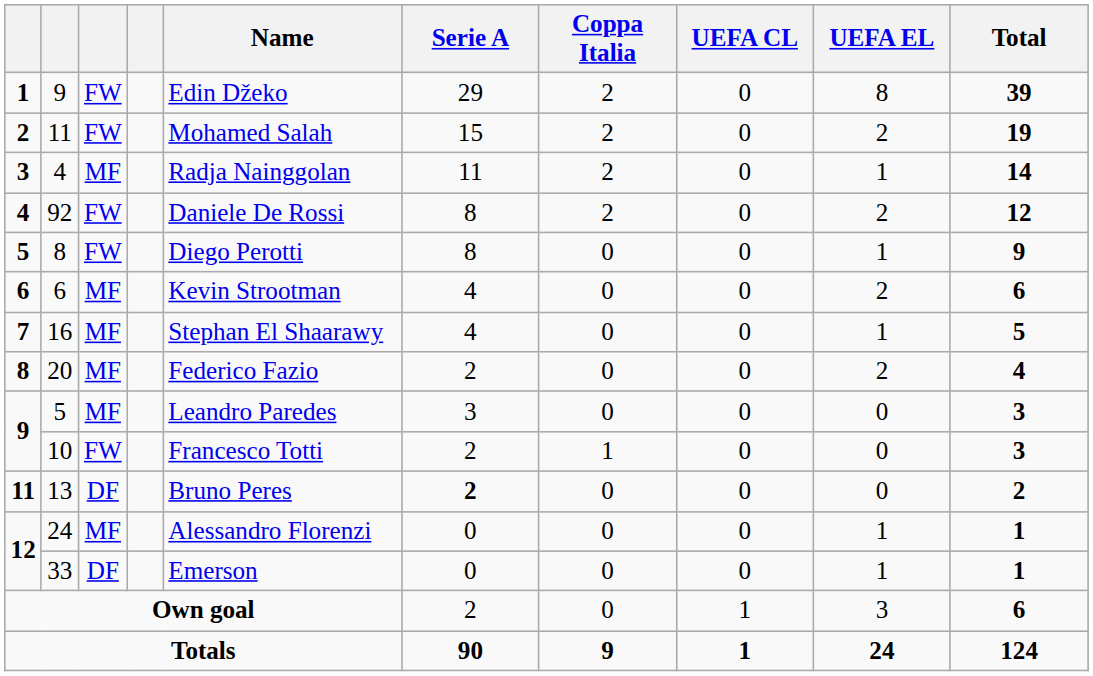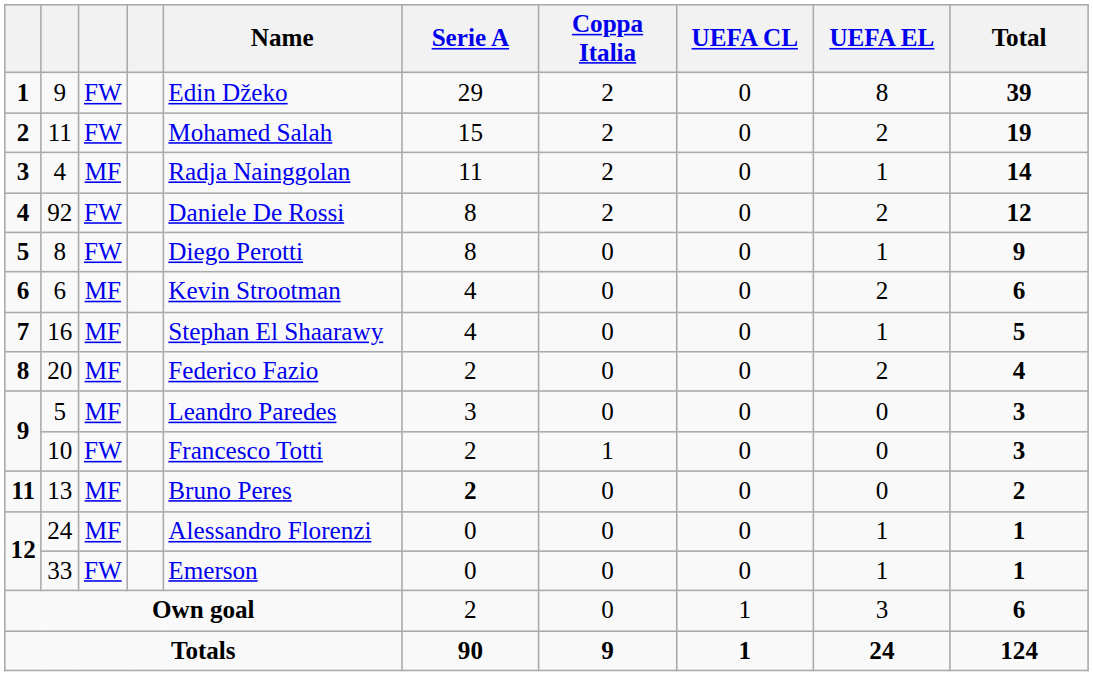13 | column 3: DF -> MF
33 | column 3: DF -> FW
